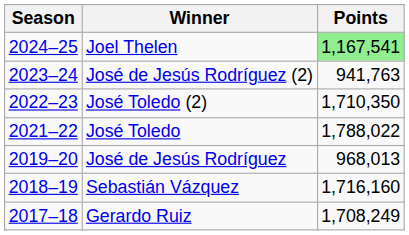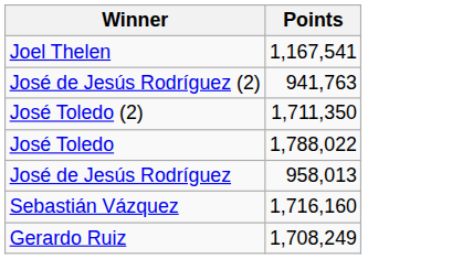- column: Season | 2024–25 | 2023–24 | 2022–23 | 2021–22 | 2019–20 | 2018–19 | 2017–18
Joel Thelen | Points: lightgreen background -> no background
José Toledo (2) | Points: 1,710,350 -> 1,711,350
José de Jesús Rodríguez | Points: 968,013 -> 958,013
